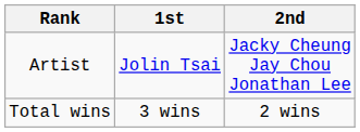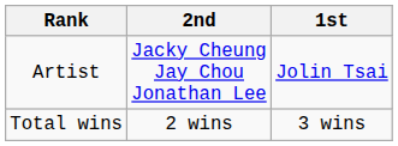columns swapped: 1st <-> 2nd
